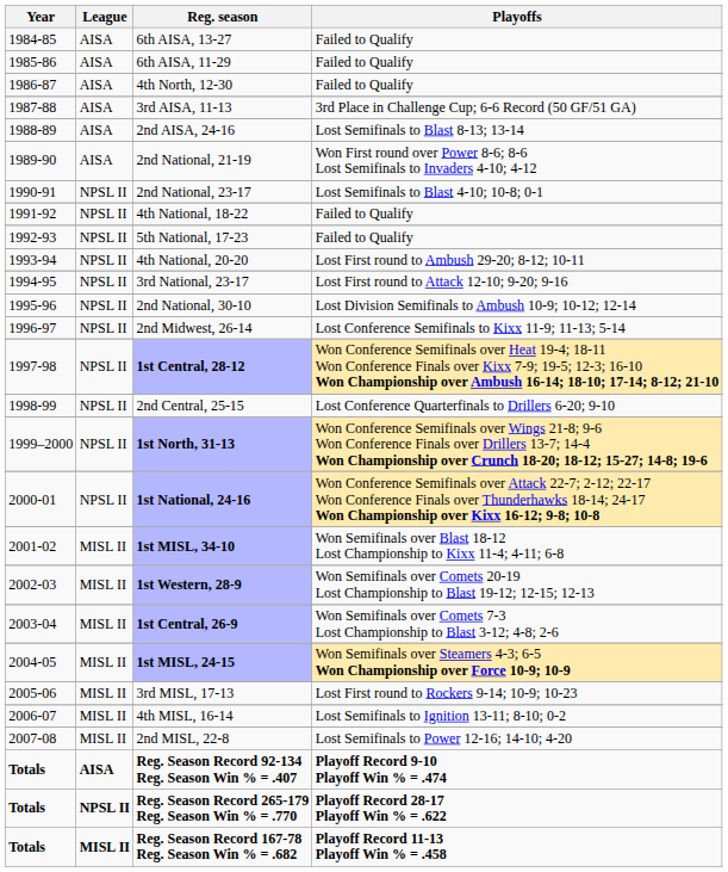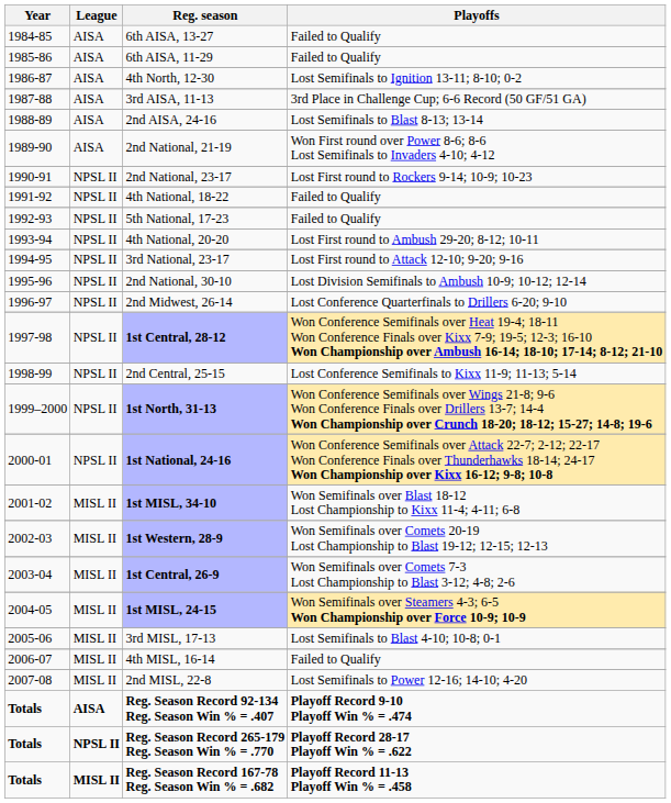4th North, 12-30 | Playoffs: Failed to Qualify -> Lost Semifinals to Ignition 13-11; 8-10; 0-2
2nd National, 23-17 | Playoffs: Lost Semifinals to Blast 4-10; 10-8; 0-1 -> Lost First round to Rockers 9-14; 10-9; 10-23
2nd Midwest, 26-14 | Playoffs: Lost Conference Semifinals to Kixx 11-9; 11-13; 5-14 -> Lost Conference Quarterfinals to Drillers 6-20; 9-10
2nd Central, 25-15 | Playoffs: Lost Conference Quarterfinals to Drillers 6-20; 9-10 -> Lost Conference Semifinals to Kixx 11-9; 11-13; 5-14
3rd MISL, 17-13 | Playoffs: Lost First round to Rockers 9-14; 10-9; 10-23 -> Lost Semifinals to Blast 4-10; 10-8; 0-1
4th MISL, 16-14 | Playoffs: Lost Semifinals to Ignition 13-11; 8-10; 0-2 -> Failed to Qualify
